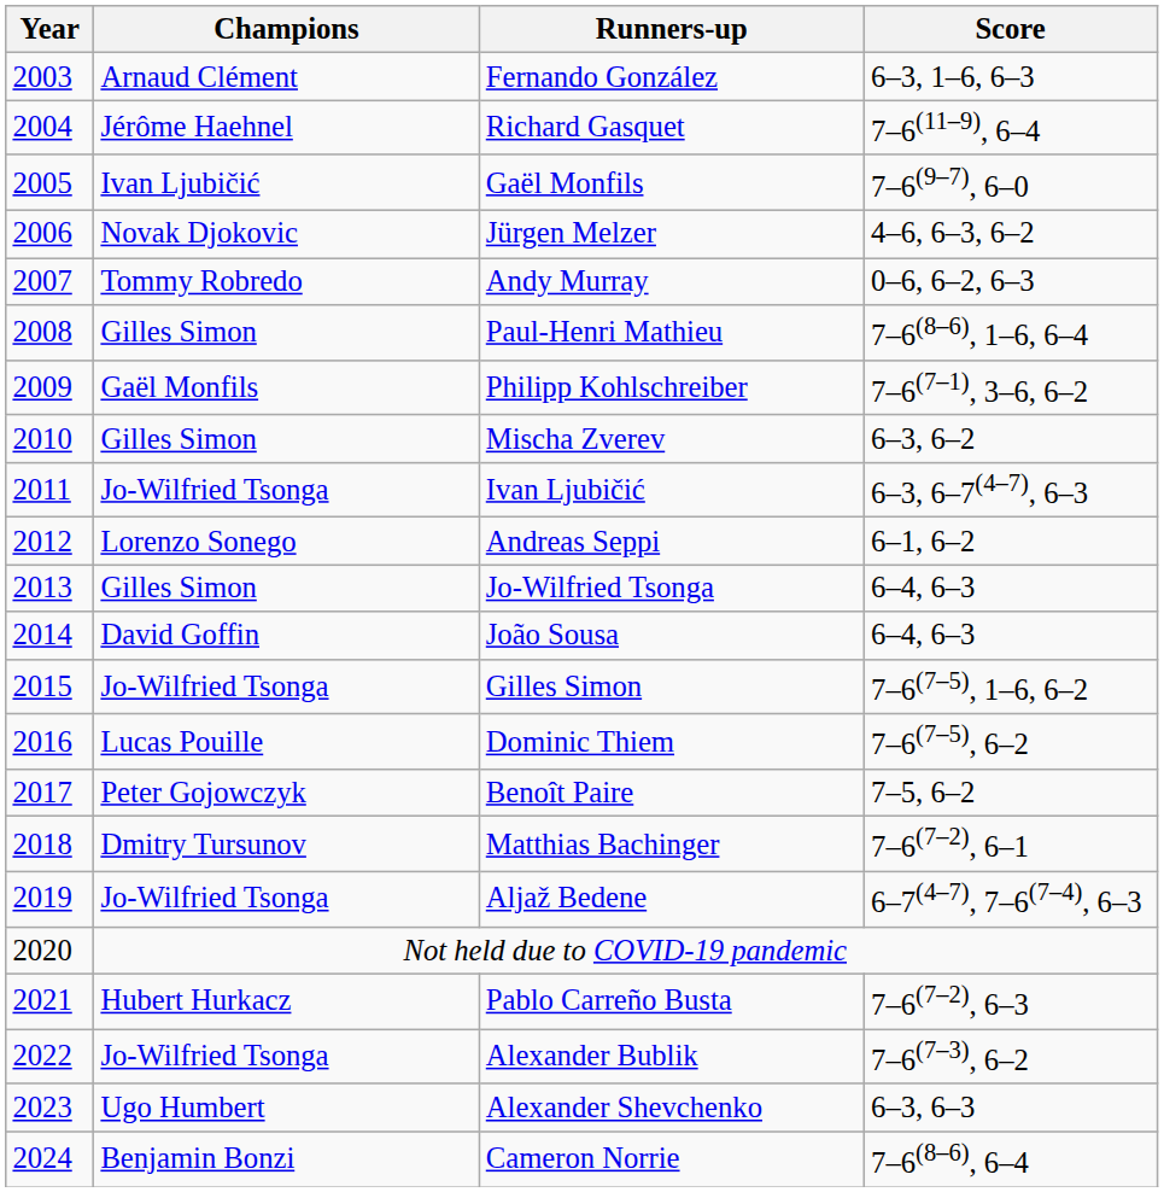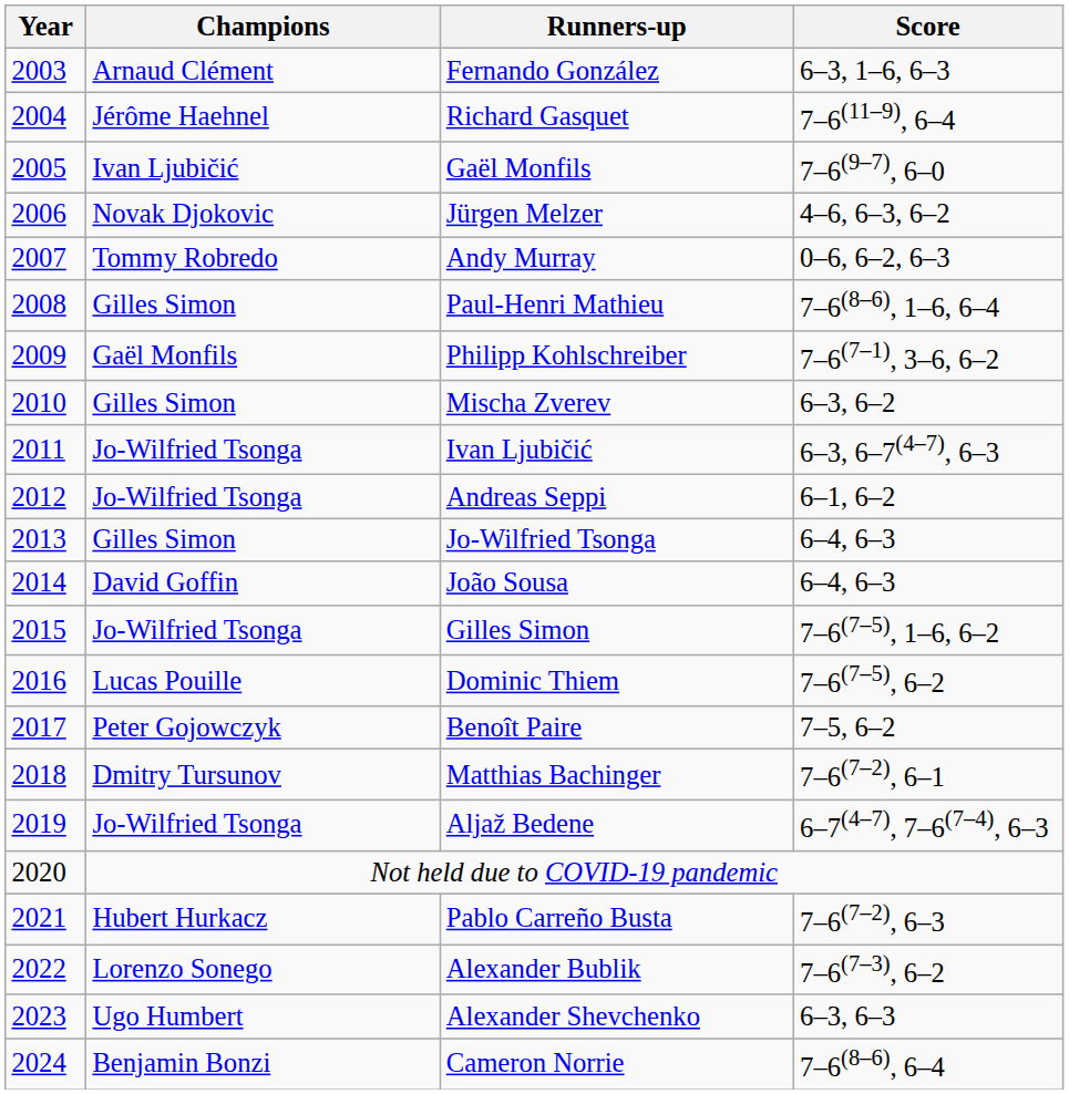Andreas Seppi | Champions: Lorenzo Sonego -> Jo-Wilfried Tsonga
Alexander Bublik | Champions: Jo-Wilfried Tsonga -> Lorenzo Sonego
